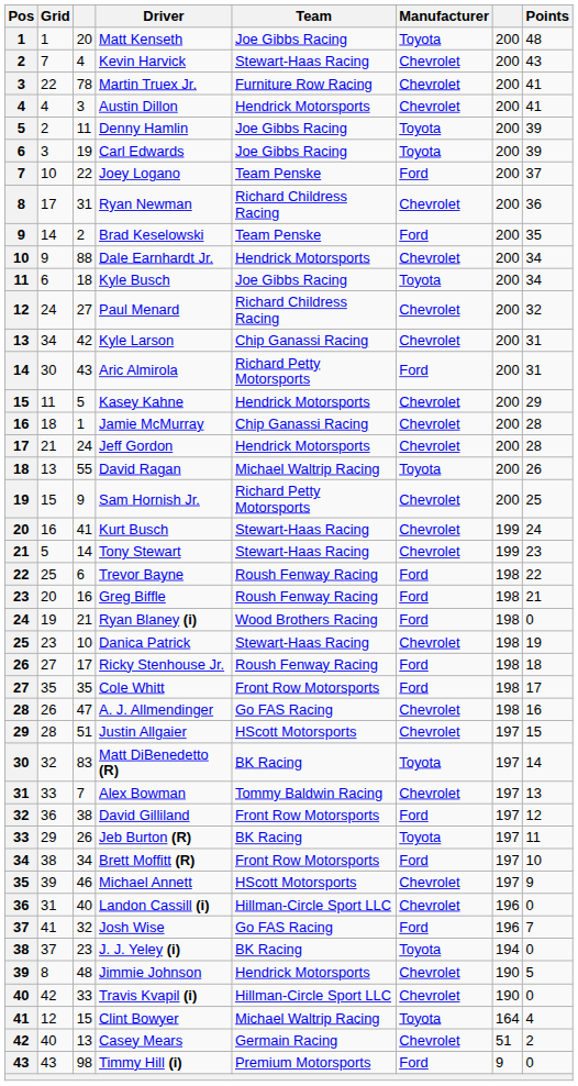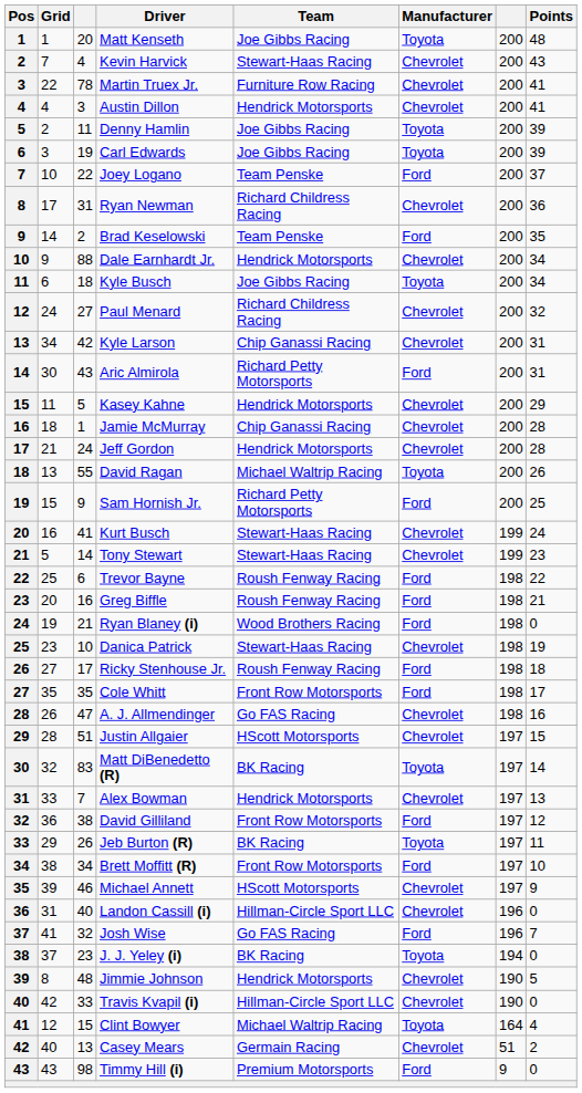Sam Hornish Jr. | Manufacturer: Chevrolet -> Ford
Alex Bowman | Team: Tommy Baldwin Racing -> Hendrick Motorsports
